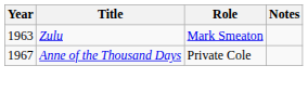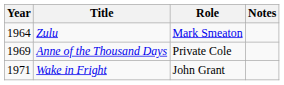Zulu | Year: 1963 -> 1964
Anne of the Thousand Days | Year: 1967 -> 1969
+ row: 1971 | Wake in Fright | John Grant
